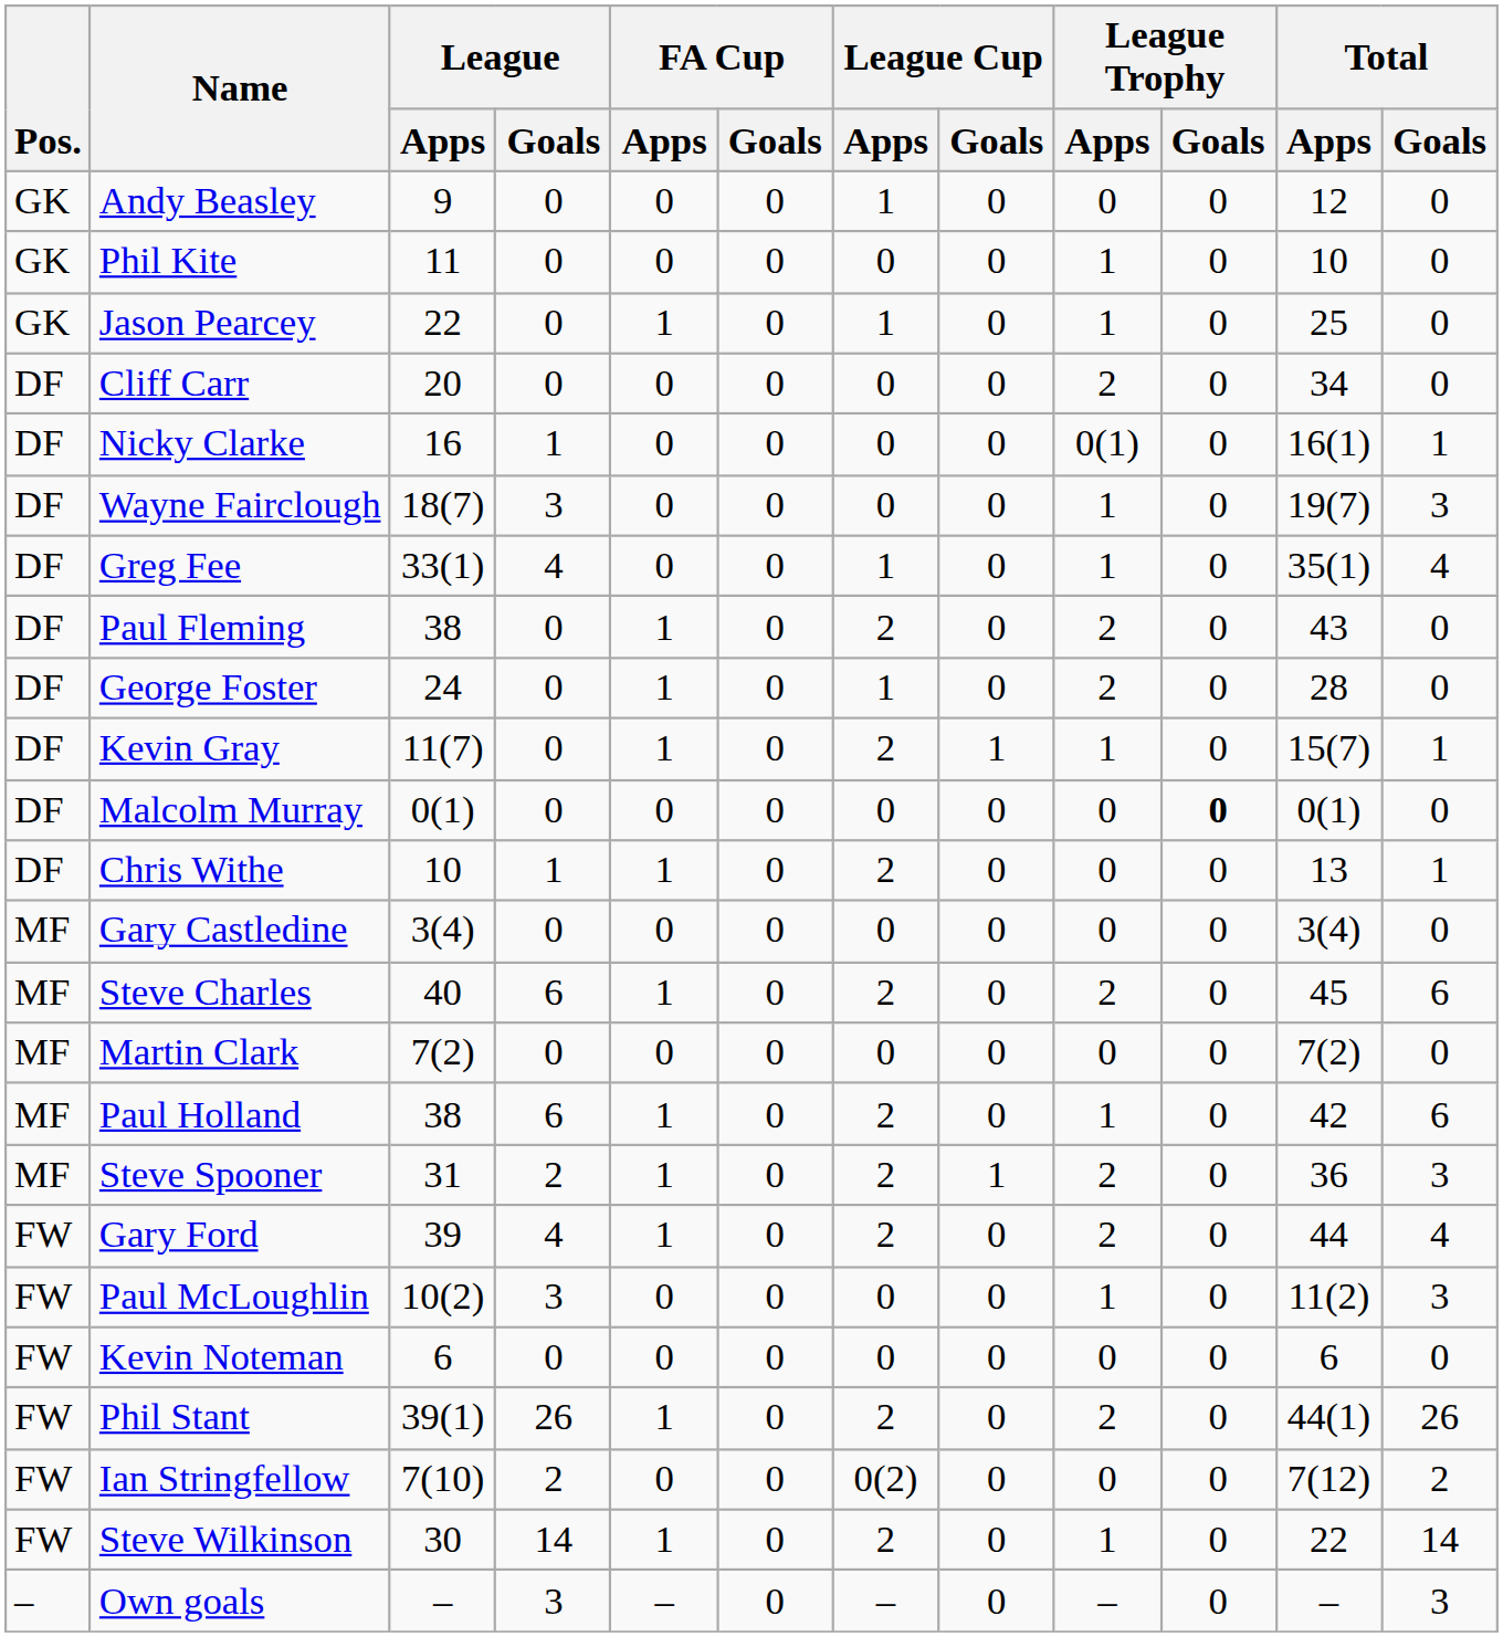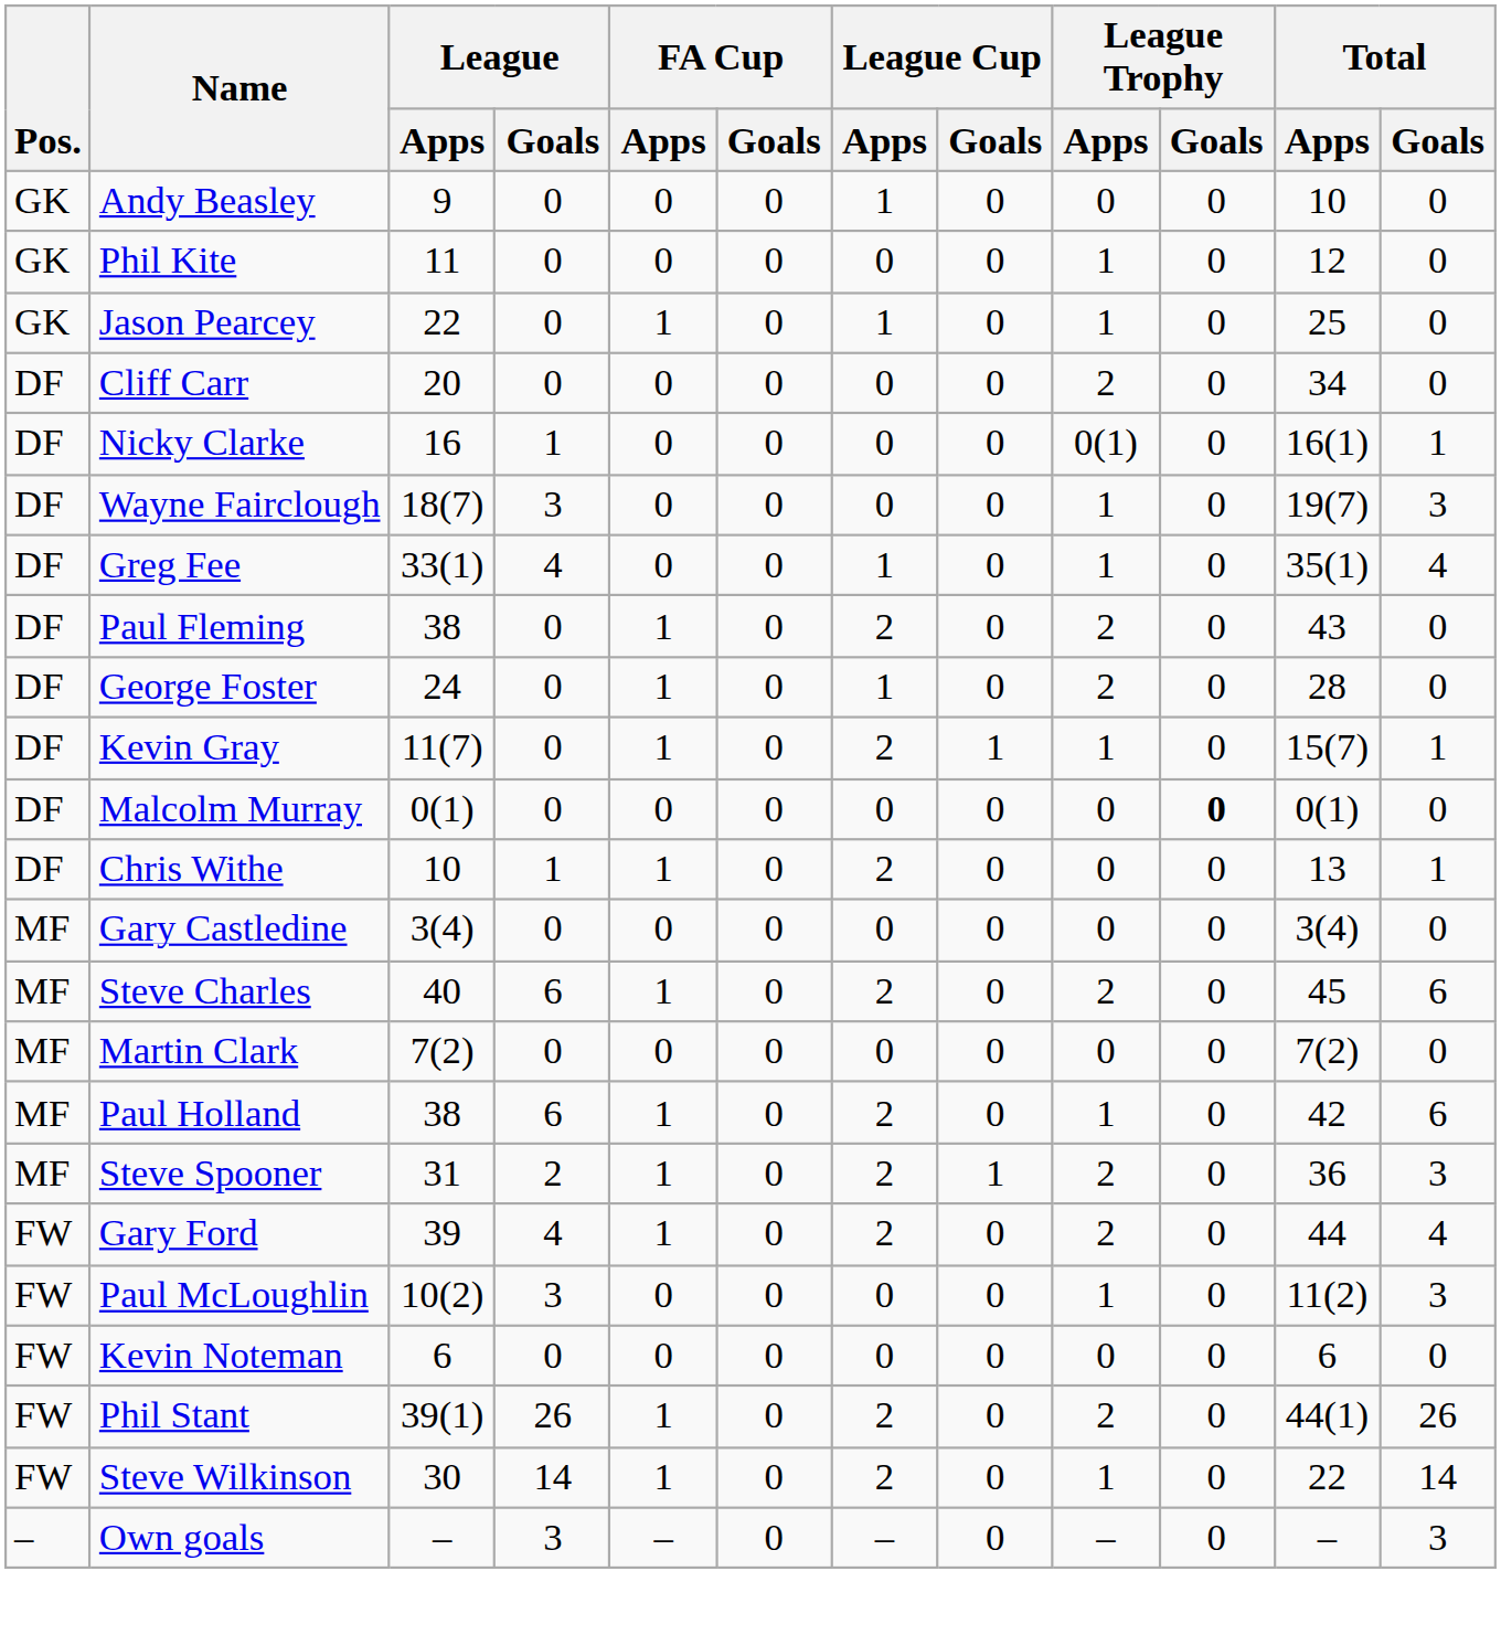Andy Beasley | Total / Apps: 12 -> 10
Phil Kite | Total / Apps: 10 -> 12
- row: FW | Ian Stringfellow | 7(10) | 2 | 0 | 0 | 0(2) | 0 | 0 | 0 | 7(12) | 2
